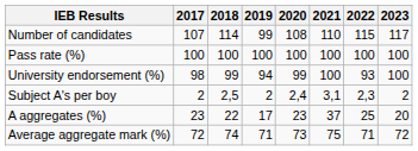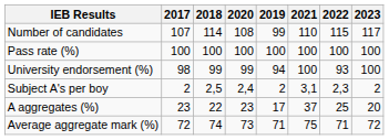columns swapped: 2019 <-> 2020
